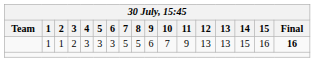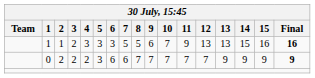+ row: 0 | 2 | 2 | 2 | 3 | 6 | 6 | 7 | 7 | 7 | 7 | 7 | 9 | 9 | 9 | 9
